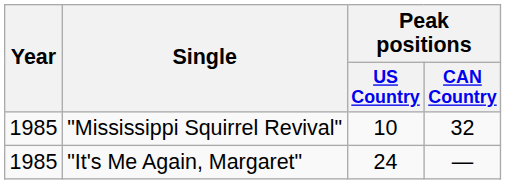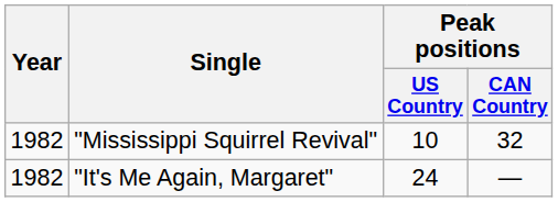"Mississippi Squirrel Revival" | Year: 1985 -> 1982
"It's Me Again, Margaret" | Year: 1985 -> 1982
